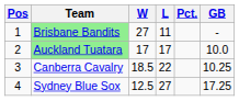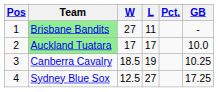Canberra Cavalry | L: 22 -> 19
